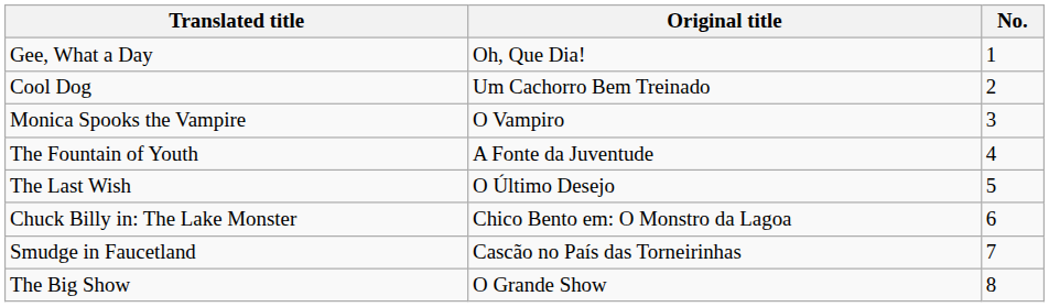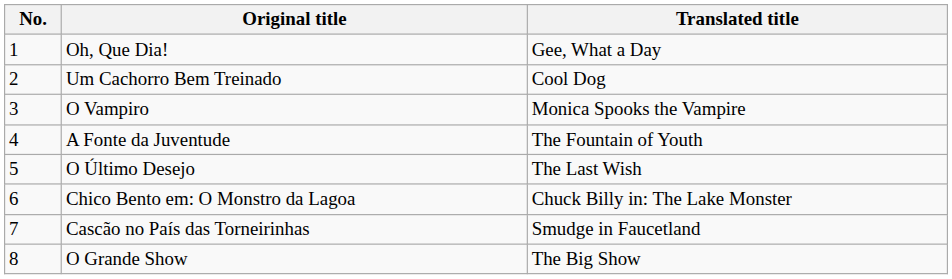columns swapped: No. <-> Translated title
